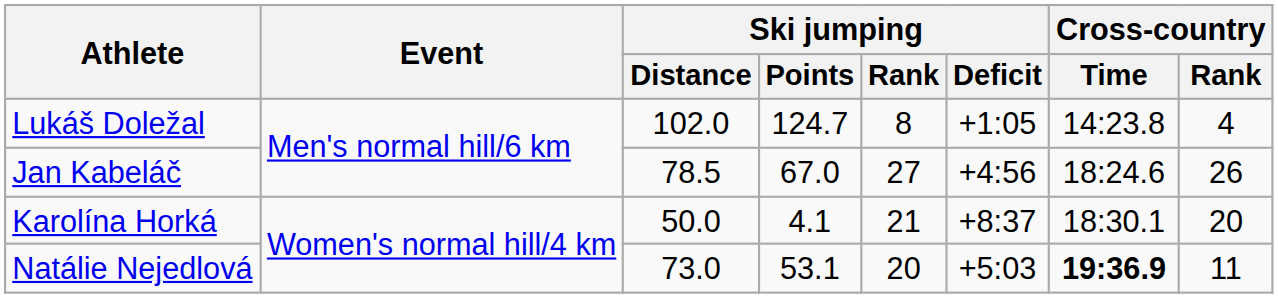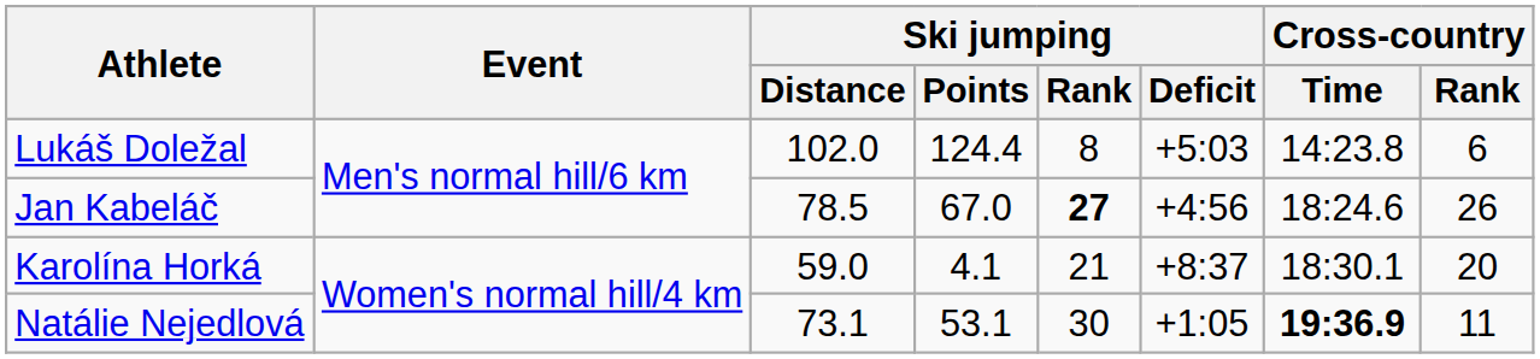Lukáš Doležal | Ski jumping / Points: 124.7 -> 124.4
Lukáš Doležal | Ski jumping / Deficit: +1:05 -> +5:03
Lukáš Doležal | Cross-country / Rank: 4 -> 6
Jan Kabeláč | Ski jumping / Rank: normal -> bold
Karolína Horká | Ski jumping / Distance: 50.0 -> 59.0
Natálie Nejedlová | Ski jumping / Distance: 73.0 -> 73.1
Natálie Nejedlová | Ski jumping / Rank: 20 -> 30
Natálie Nejedlová | Ski jumping / Deficit: +5:03 -> +1:05
